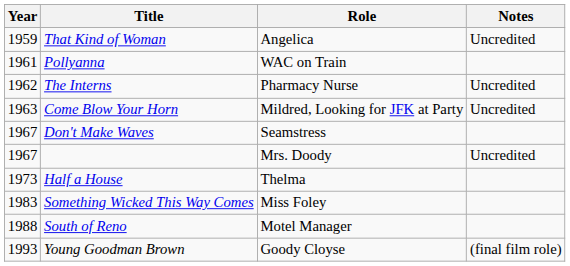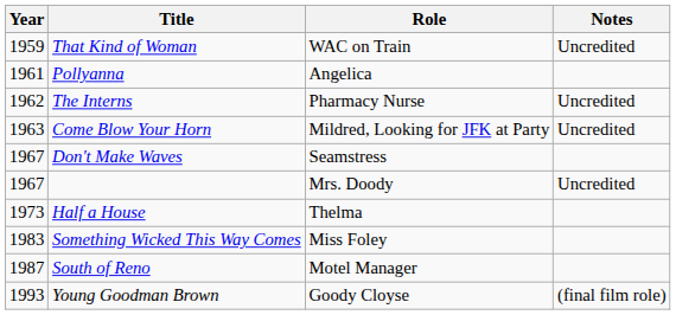That Kind of Woman | Role: Angelica -> WAC on Train
Pollyanna | Role: WAC on Train -> Angelica
South of Reno | Year: 1988 -> 1987
